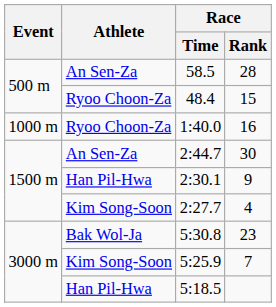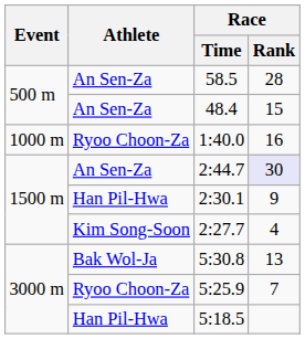48.4 | Athlete: Ryoo Choon-Za -> An Sen-Za
2:44.7 | Race / Rank: no background -> lavender background
5:30.8 | Race / Rank: 23 -> 13
5:25.9 | Athlete: Kim Song-Soon -> Ryoo Choon-Za
